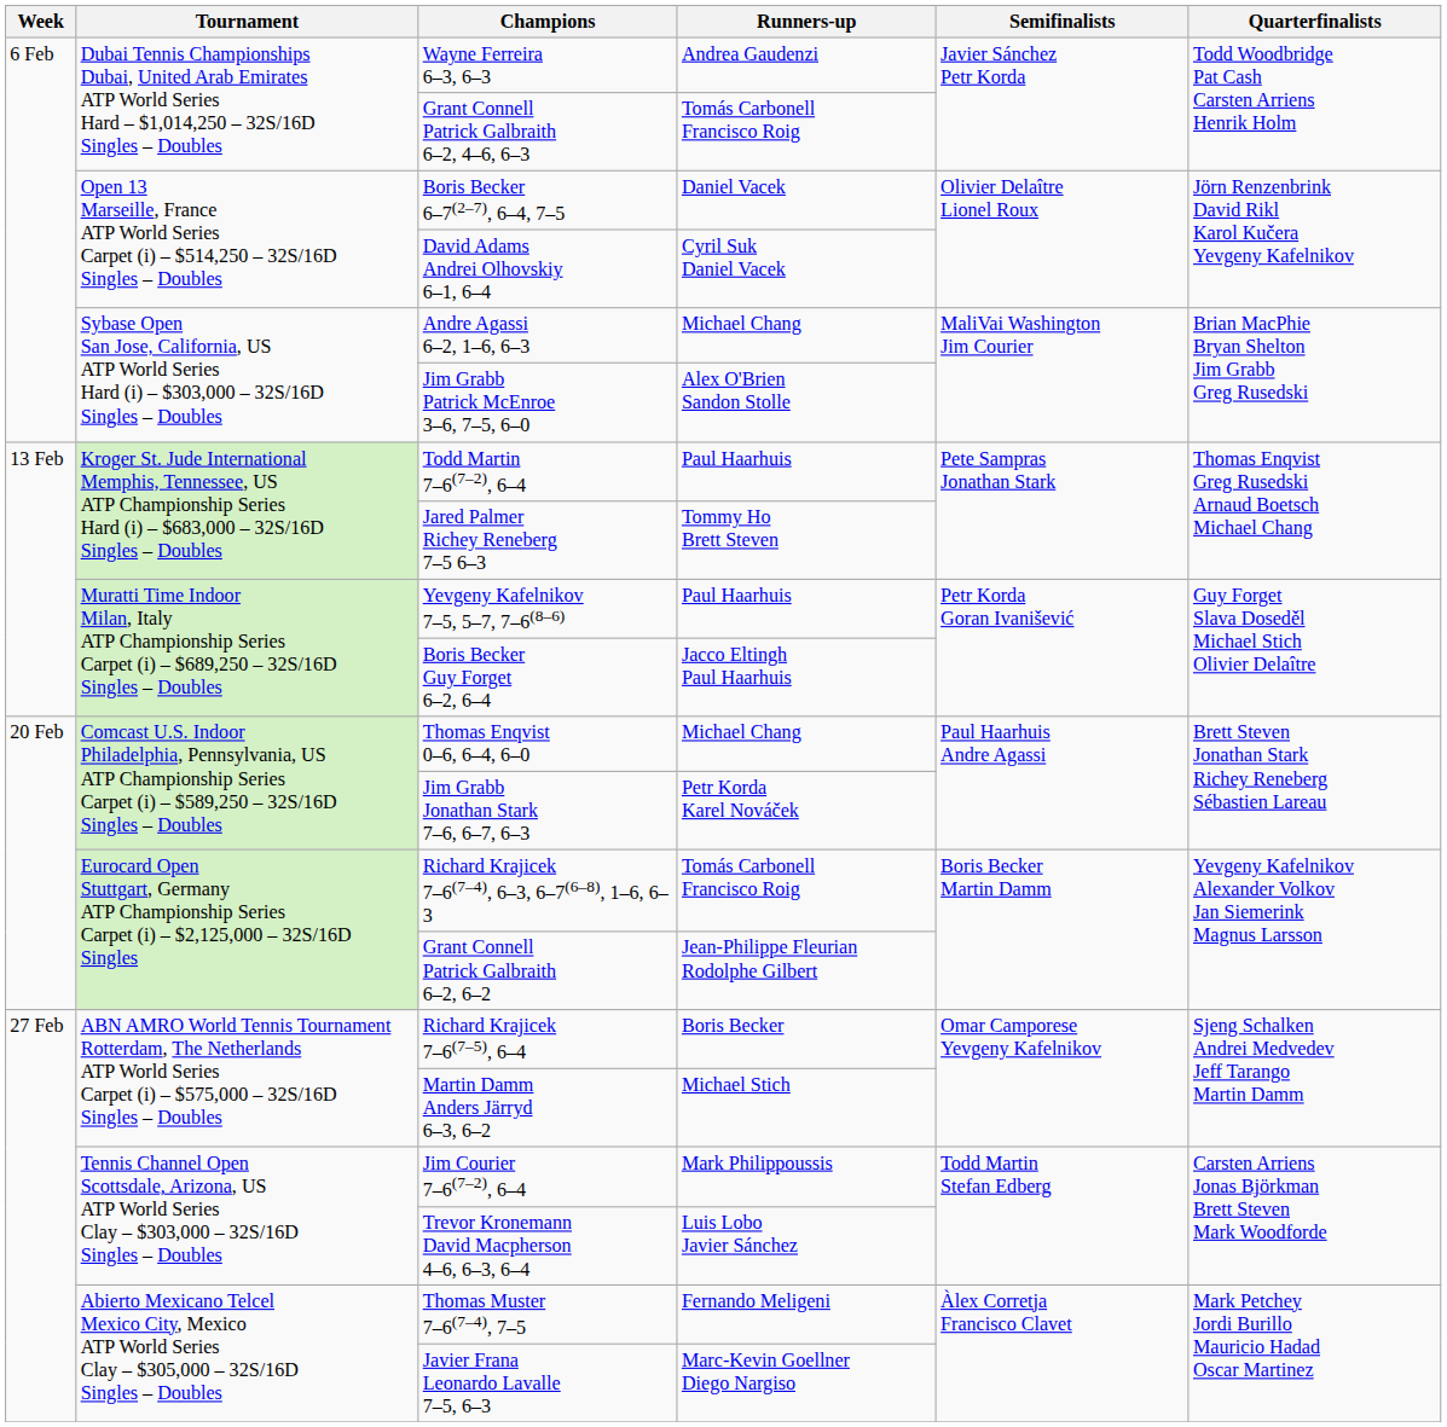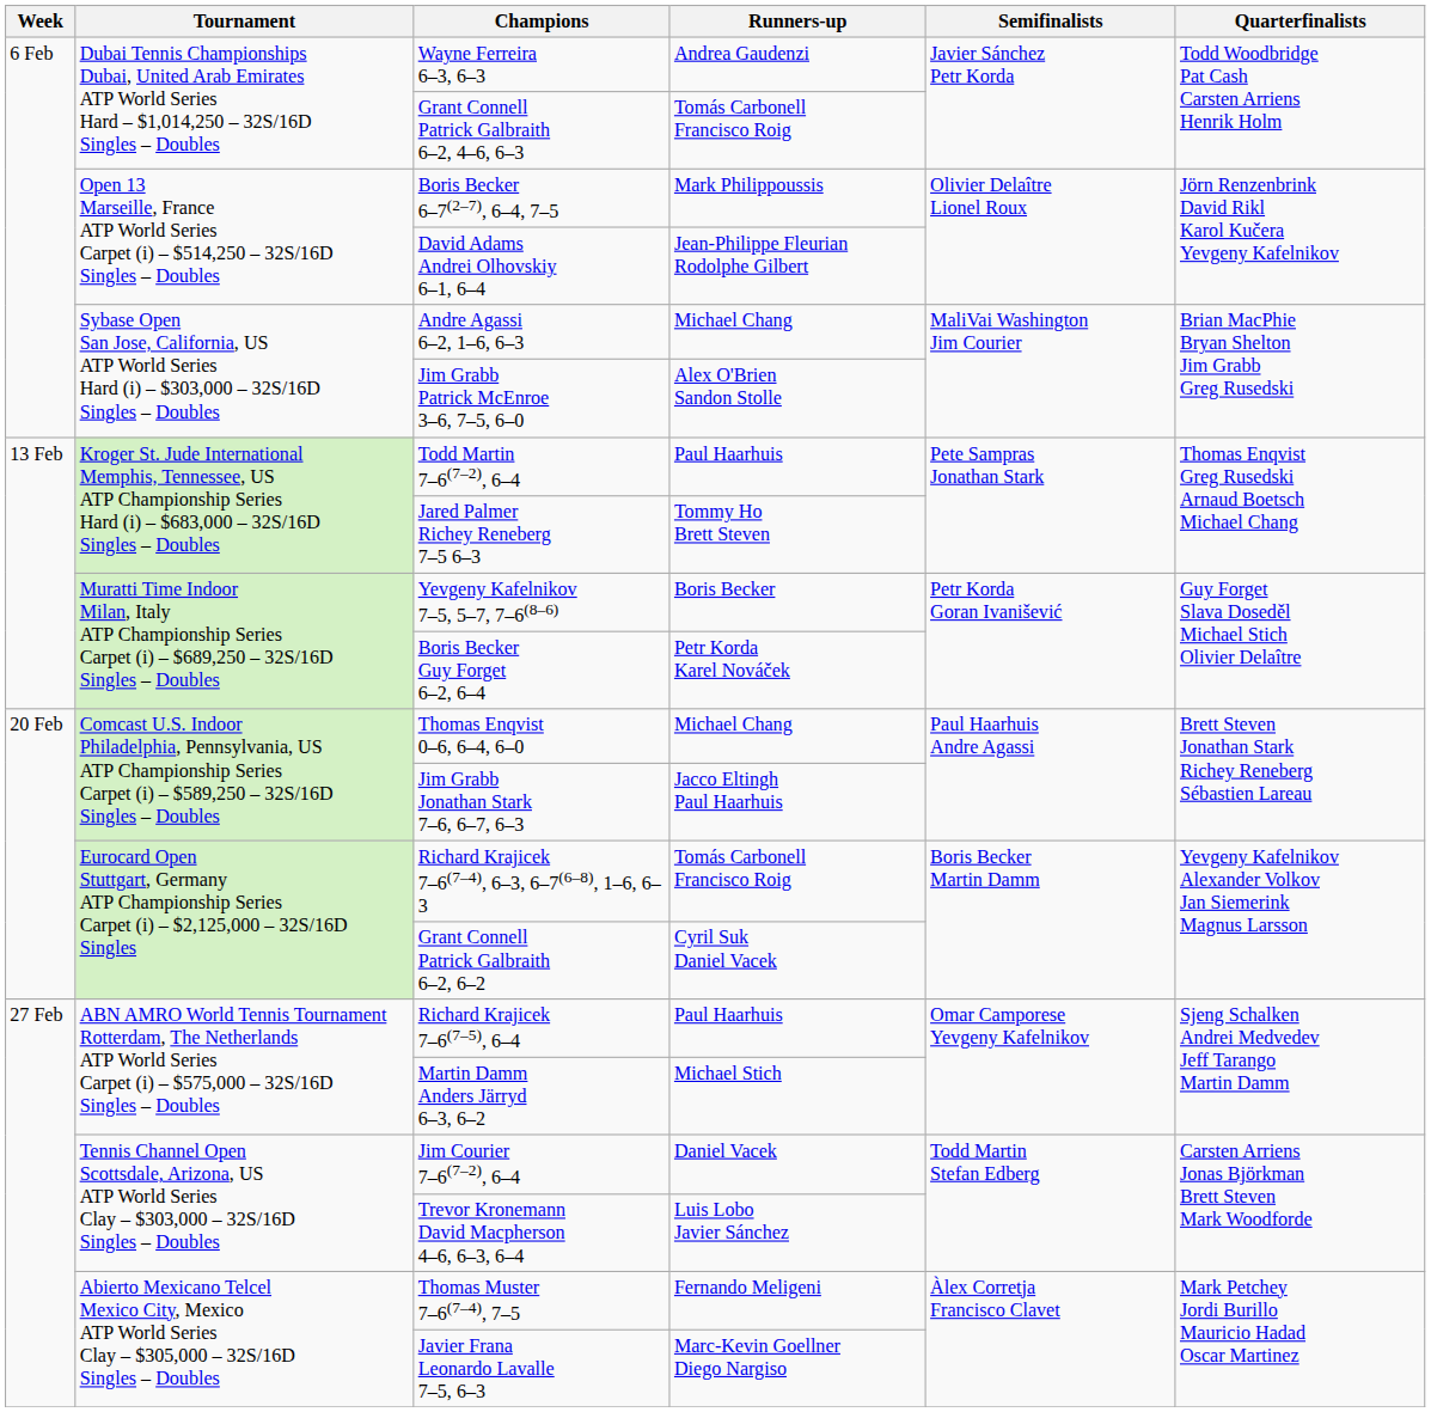Boris Becker 6–7(2–7), 6–4, 7–5 | Runners-up: Daniel Vacek -> Mark Philippoussis
David Adams Andrei Olhovskiy 6–1, 6–4 | Runners-up: Cyril Suk Daniel Vacek -> Jean-Philippe Fleurian Rodolphe Gilbert
Yevgeny Kafelnikov 7–5, 5–7, 7–6(8–6) | Runners-up: Paul Haarhuis -> Boris Becker
Boris Becker Guy Forget 6–2, 6–4 | Runners-up: Jacco Eltingh Paul Haarhuis -> Petr Korda Karel Nováček
Jim Grabb Jonathan Stark 7–6, 6–7, 6–3 | Runners-up: Petr Korda Karel Nováček -> Jacco Eltingh Paul Haarhuis
Grant Connell Patrick Galbraith 6–2, 6–2 | Runners-up: Jean-Philippe Fleurian Rodolphe Gilbert -> Cyril Suk Daniel Vacek
Richard Krajicek 7–6(7–5), 6–4 | Runners-up: Boris Becker -> Paul Haarhuis
Jim Courier 7–6(7–2), 6–4 | Runners-up: Mark Philippoussis -> Daniel Vacek
